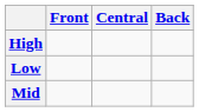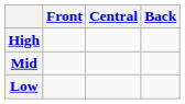rows swapped: Mid <-> Low
